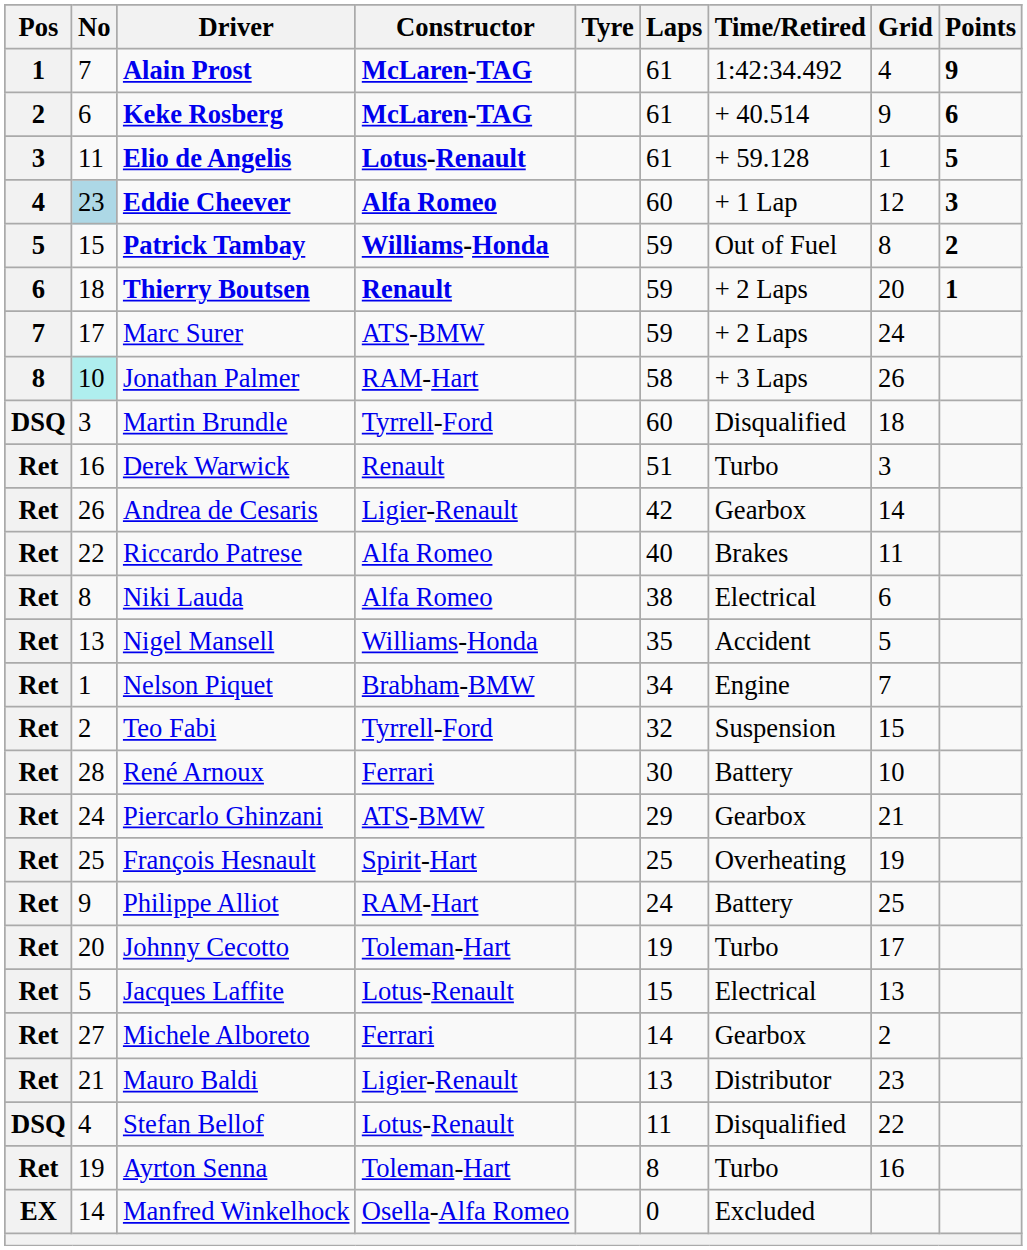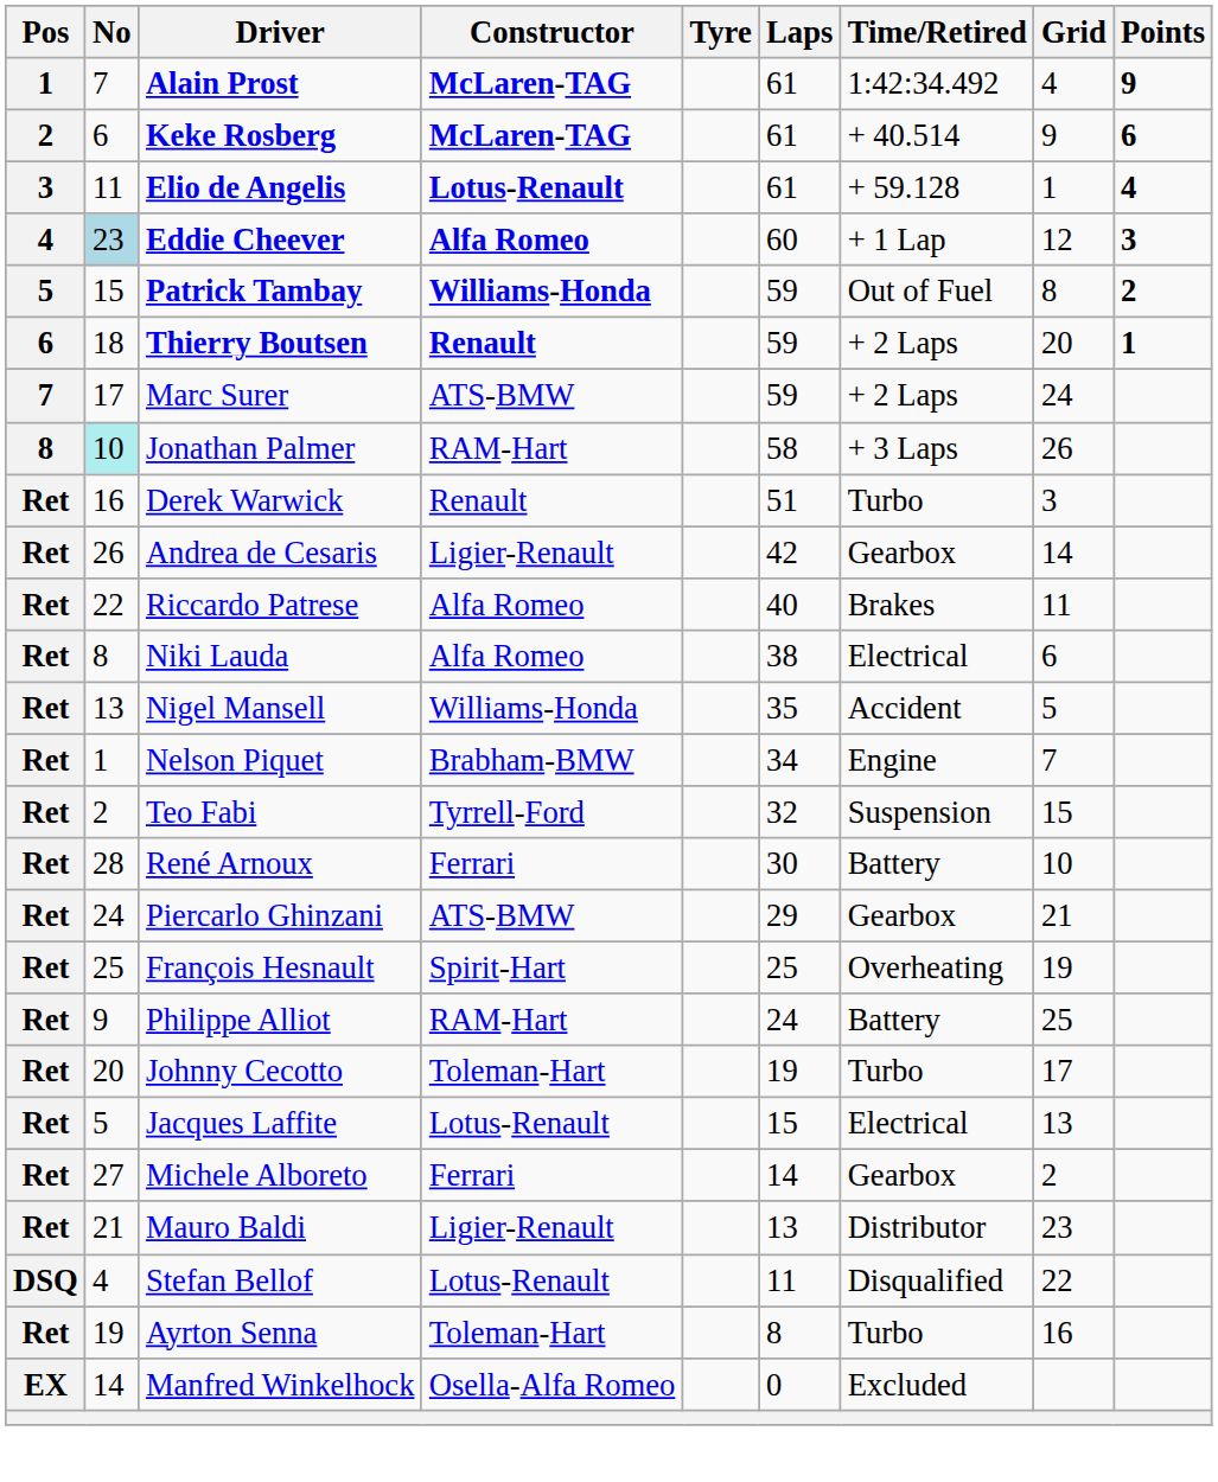Elio de Angelis | Points: 5 -> 4
- row: DSQ | 3 | Martin Brundle | Tyrrell-Ford | 60 | Disqualified | 18
